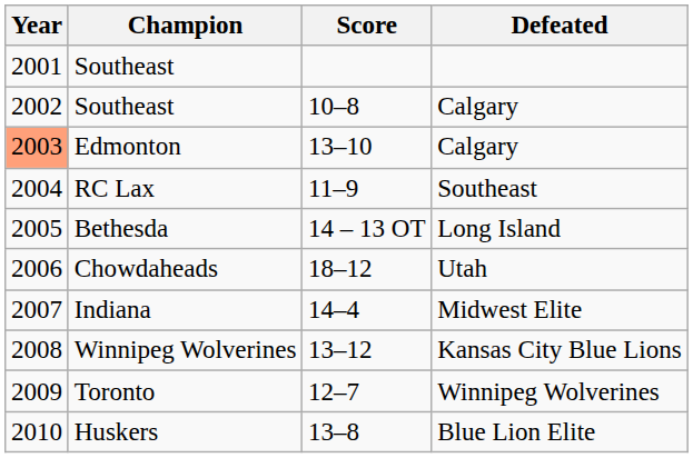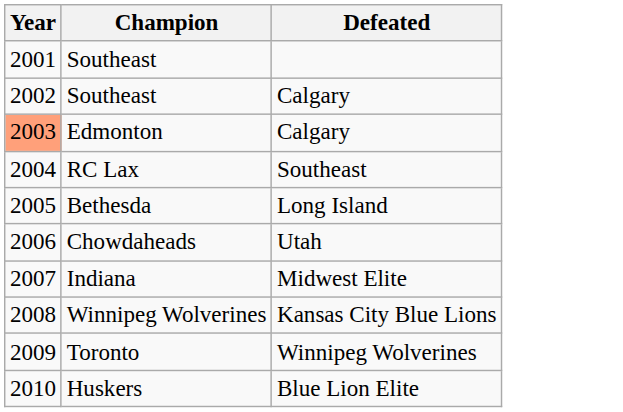- column: Score | 10–8 | 13–10 | 11–9 | 14 – 13 OT | 18–12 | 14–4 | 13–12 | 12–7 | 13–8
